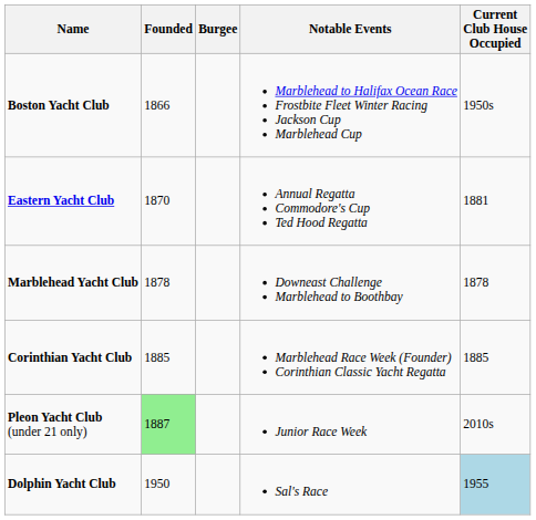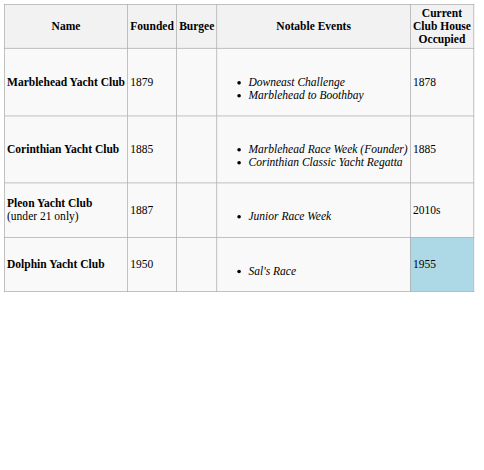- row: Boston Yacht Club | 1866 | Marblehead to Halifax Ocean Race Frostbite Fleet Winter Racing Jackson Cup Marblehead Cup | 1950s
- row: Eastern Yacht Club | 1870 | Annual Regatta Commodore's Cup Ted Hood Regatta | 1881
Marblehead Yacht Club | Founded: 1878 -> 1879
Pleon Yacht Club (under 21 only) | Founded: lightgreen background -> no background
